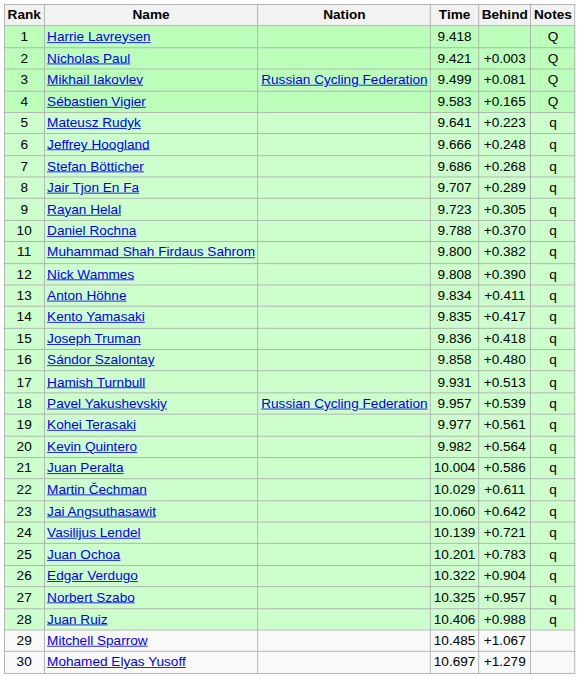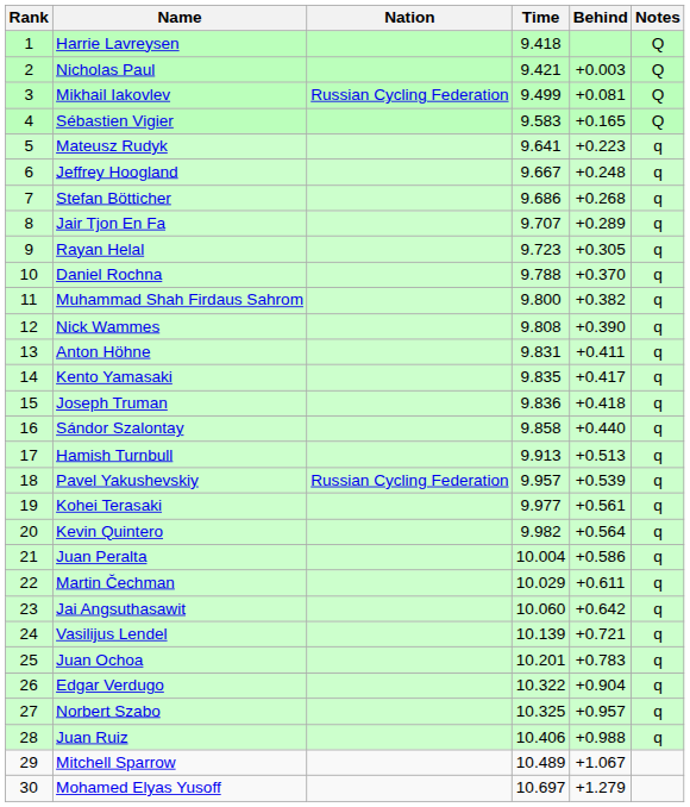Jeffrey Hoogland | Time: 9.666 -> 9.667
Anton Höhne | Time: 9.834 -> 9.831
Sándor Szalontay | Behind: +0.480 -> +0.440
Hamish Turnbull | Time: 9.931 -> 9.913
Mitchell Sparrow | Time: 10.485 -> 10.489
